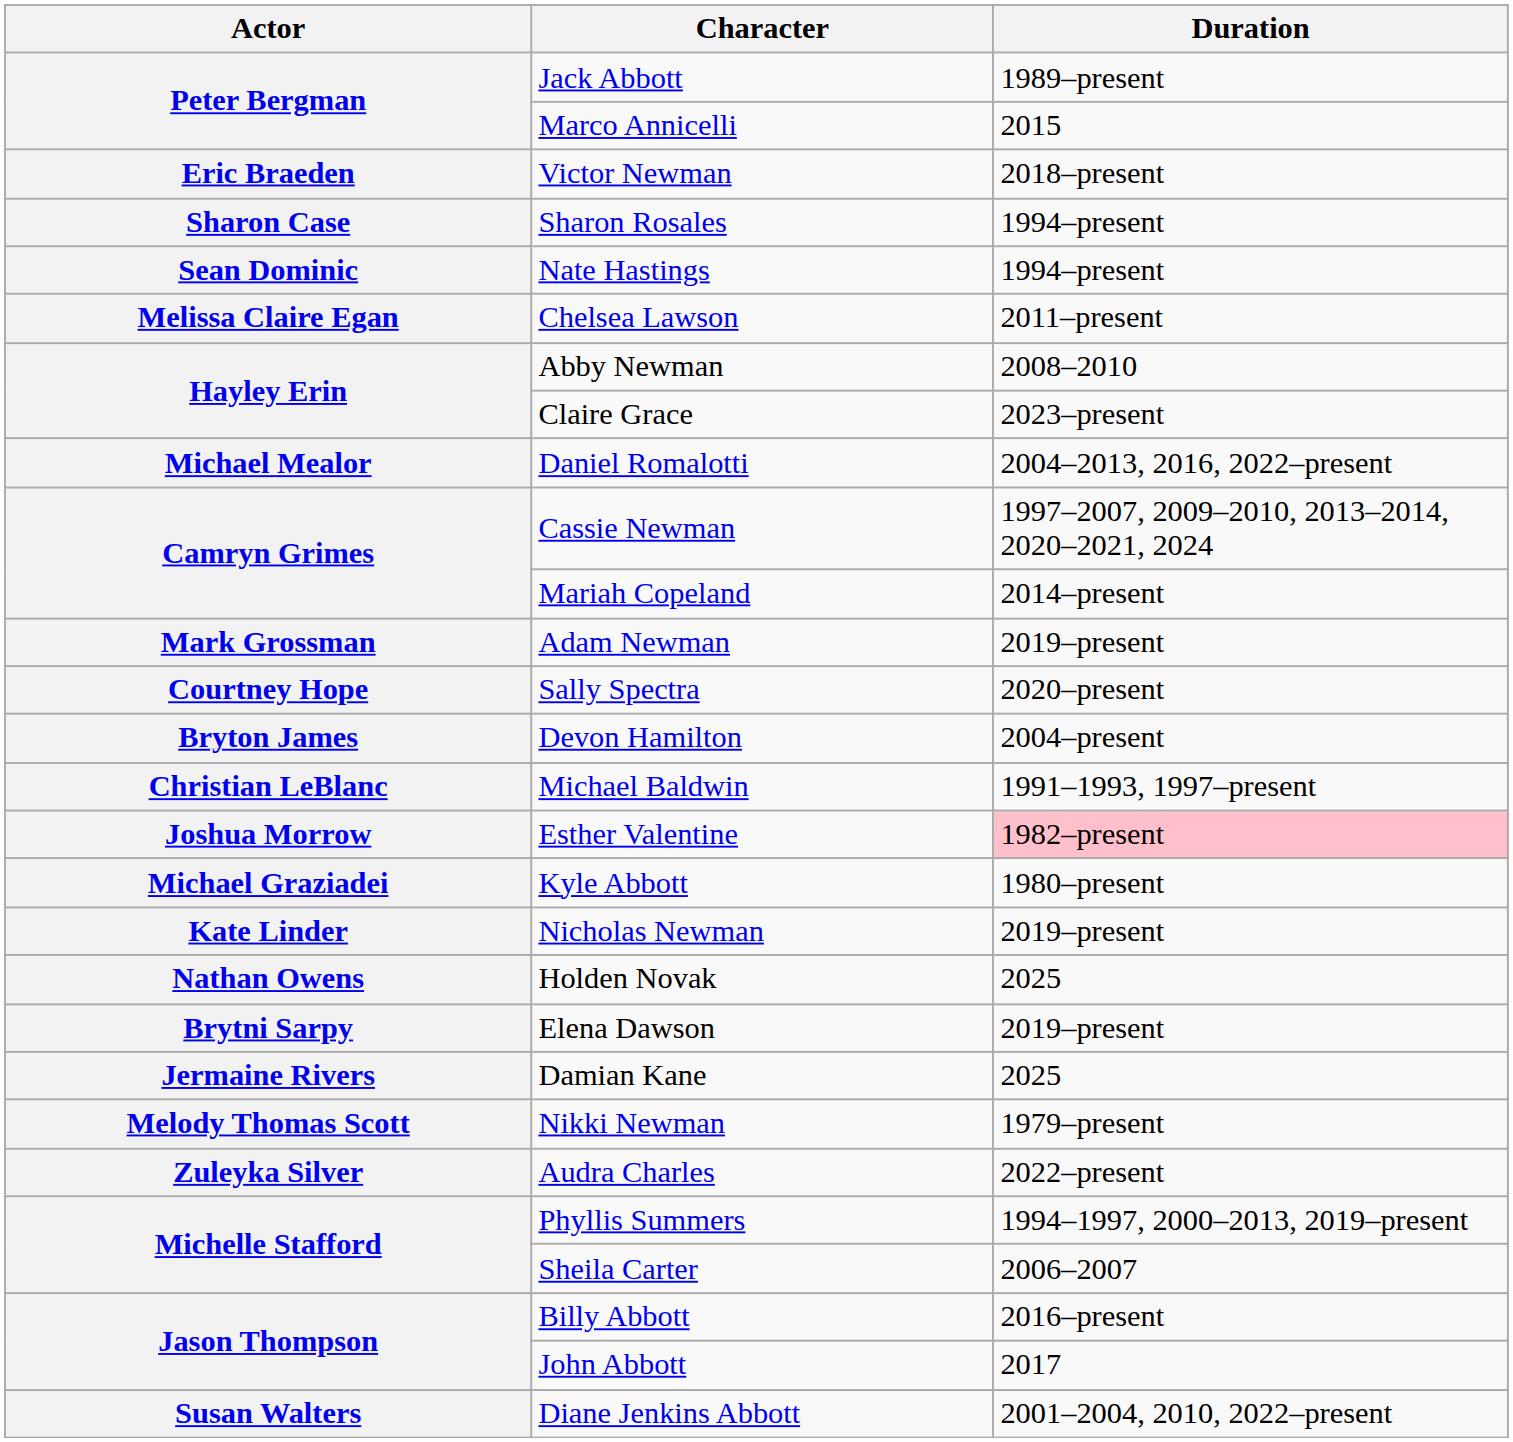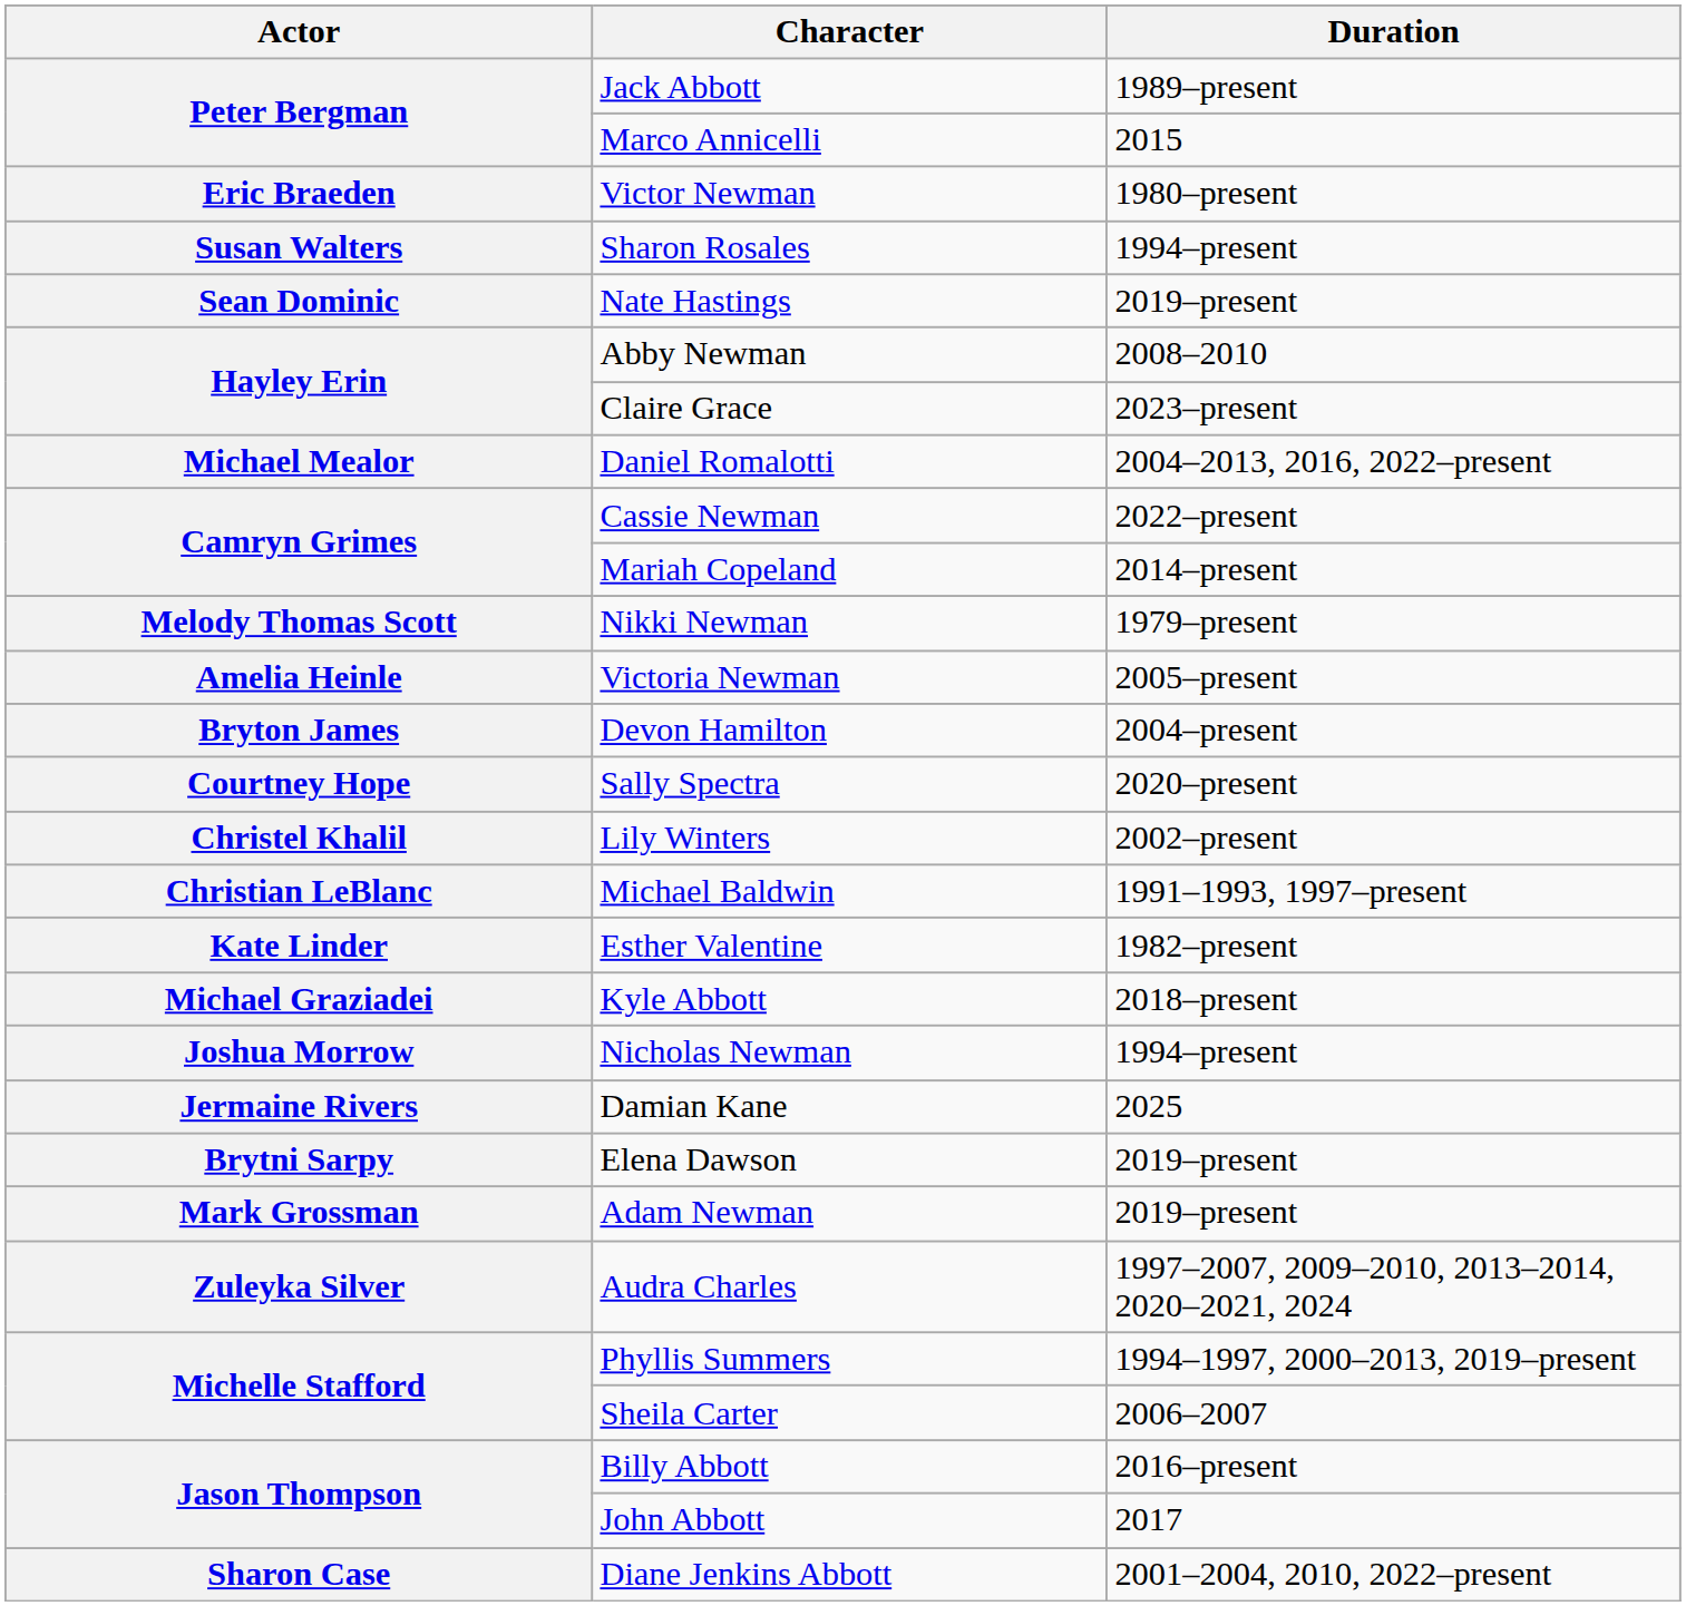Victor Newman | Duration: 2018–present -> 1980–present
Sharon Rosales | Actor: Sharon Case -> Susan Walters
Nate Hastings | Duration: 1994–present -> 2019–present
- row: Melissa Claire Egan | Chelsea Lawson | 2011–present
Cassie Newman | Duration: 1997–2007, 2009–2010, 2013–2014, 2020–2021, 2024 -> 2022–present
rows swapped: Adam Newman <-> Nikki Newman
+ row: Amelia Heinle | Victoria Newman | 2005–present
rows swapped: Sally Spectra <-> Devon Hamilton
+ row: Christel Khalil | Lily Winters | 2002–present
Esther Valentine | Actor: Joshua Morrow -> Kate Linder
Esther Valentine | Duration: pink background -> no background
Kyle Abbott | Duration: 1980–present -> 2018–present
Nicholas Newman | Actor: Kate Linder -> Joshua Morrow
Nicholas Newman | Duration: 2019–present -> 1994–present
- row: Nathan Owens | Holden Novak | 2025
rows swapped: Damian Kane <-> Elena Dawson
Audra Charles | Duration: 2022–present -> 1997–2007, 2009–2010, 2013–2014, 2020–2021, 2024
Diane Jenkins Abbott | Actor: Susan Walters -> Sharon Case
